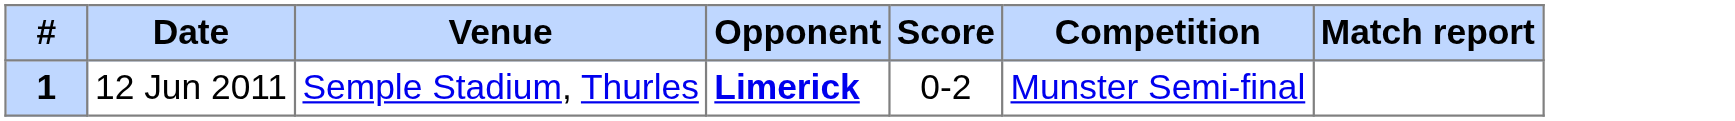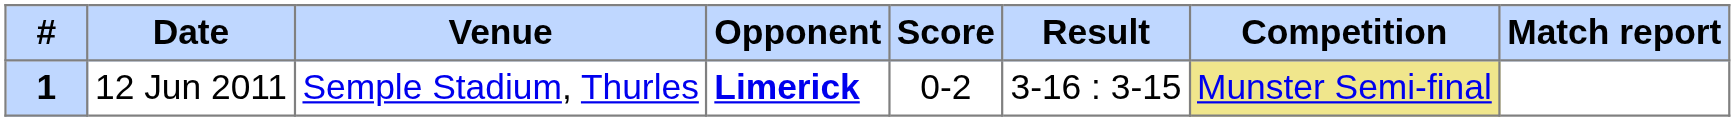+ column: Result | 3-16 : 3-15
12 Jun 2011 | Competition: no background -> khaki background
